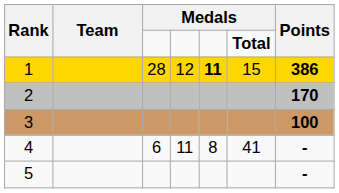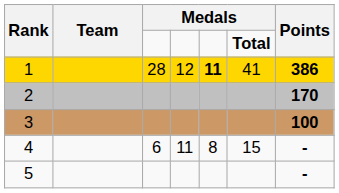1 | column 6: 15 -> 41
4 | column 6: 41 -> 15
